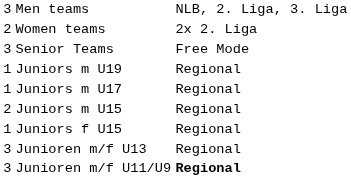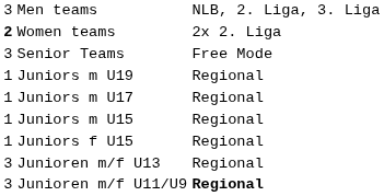Women teams | column 1: normal -> bold
Juniors m U15 | column 1: 2 -> 1
